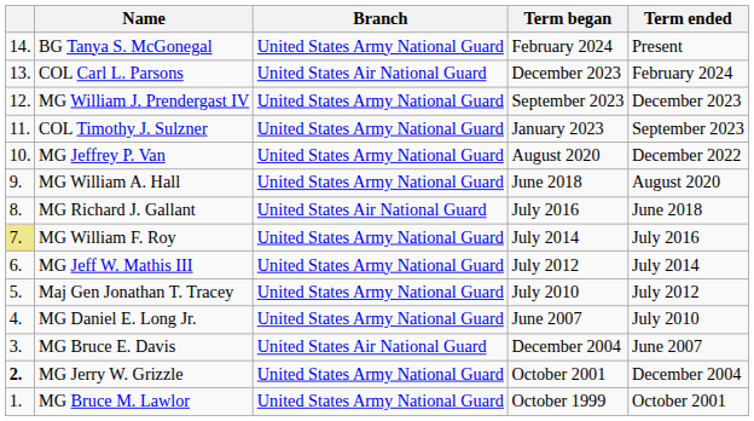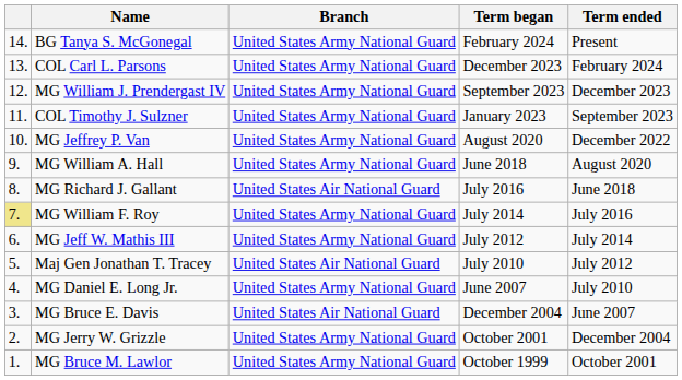COL Carl L. Parsons | Branch: United States Air National Guard -> United States Army National Guard
Maj Gen Jonathan T. Tracey | Branch: United States Army National Guard -> United States Air National Guard
MG Jerry W. Grizzle | column 1: bold -> normal
